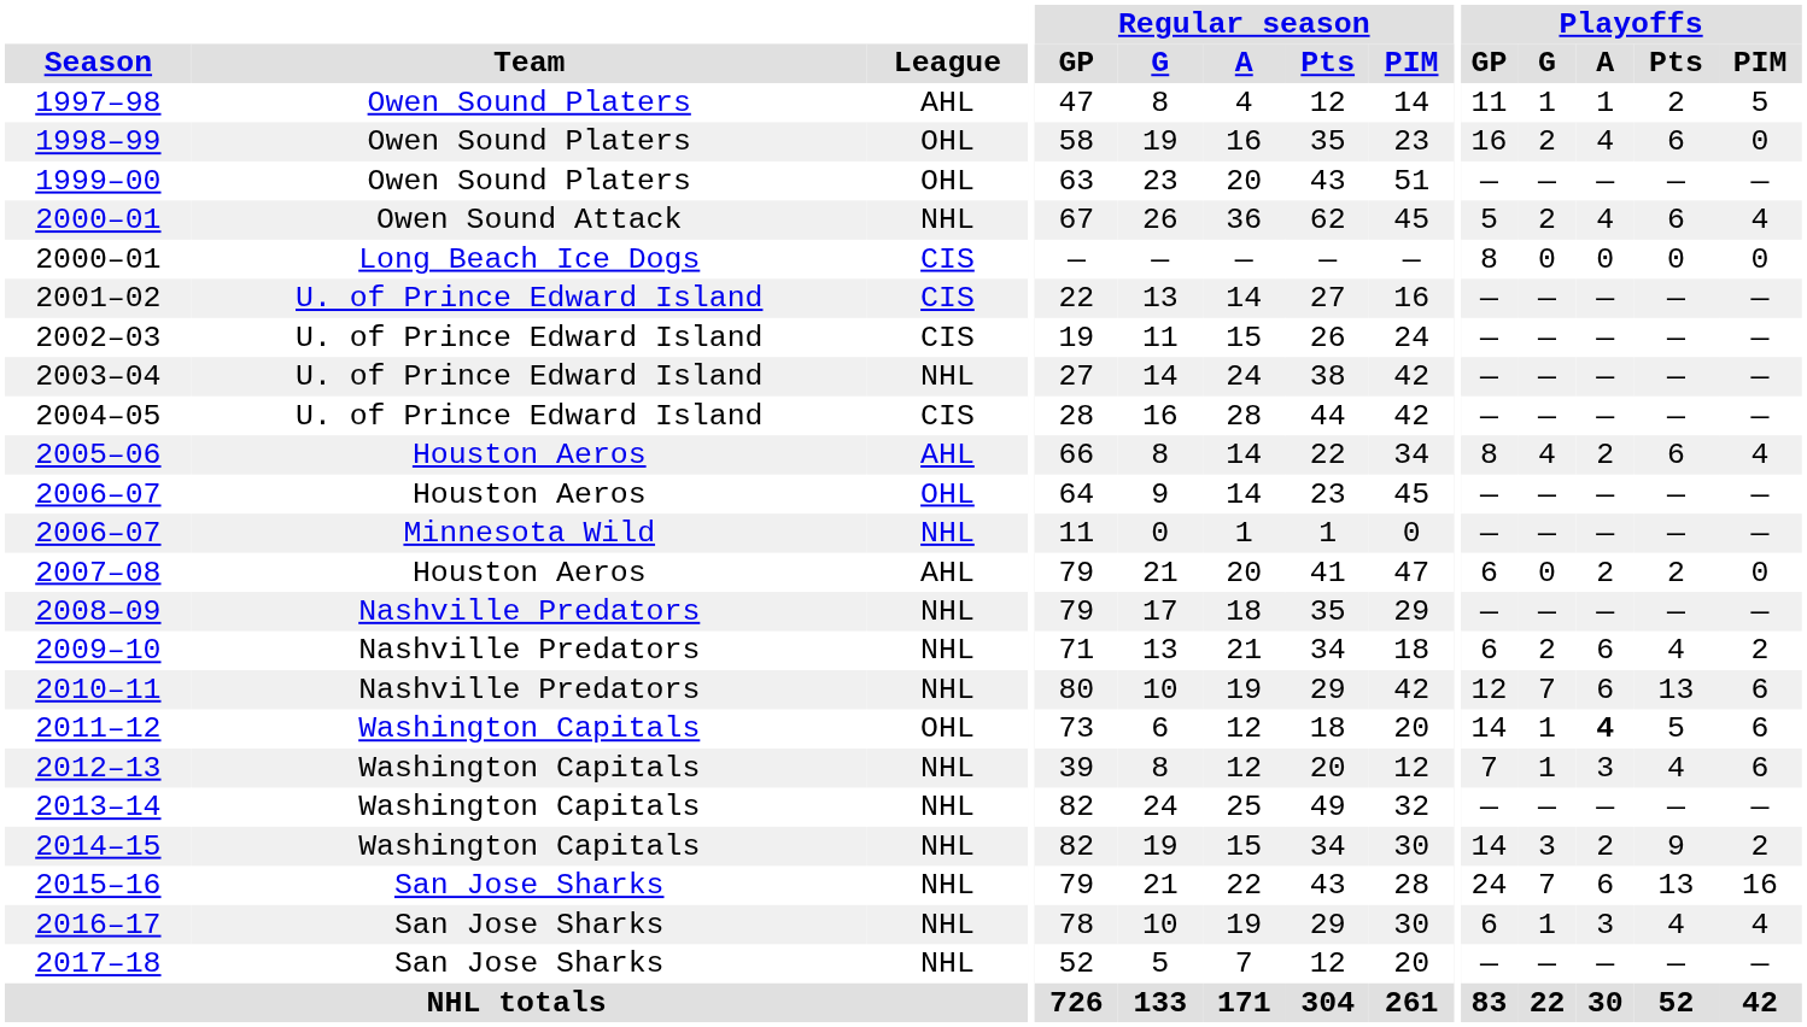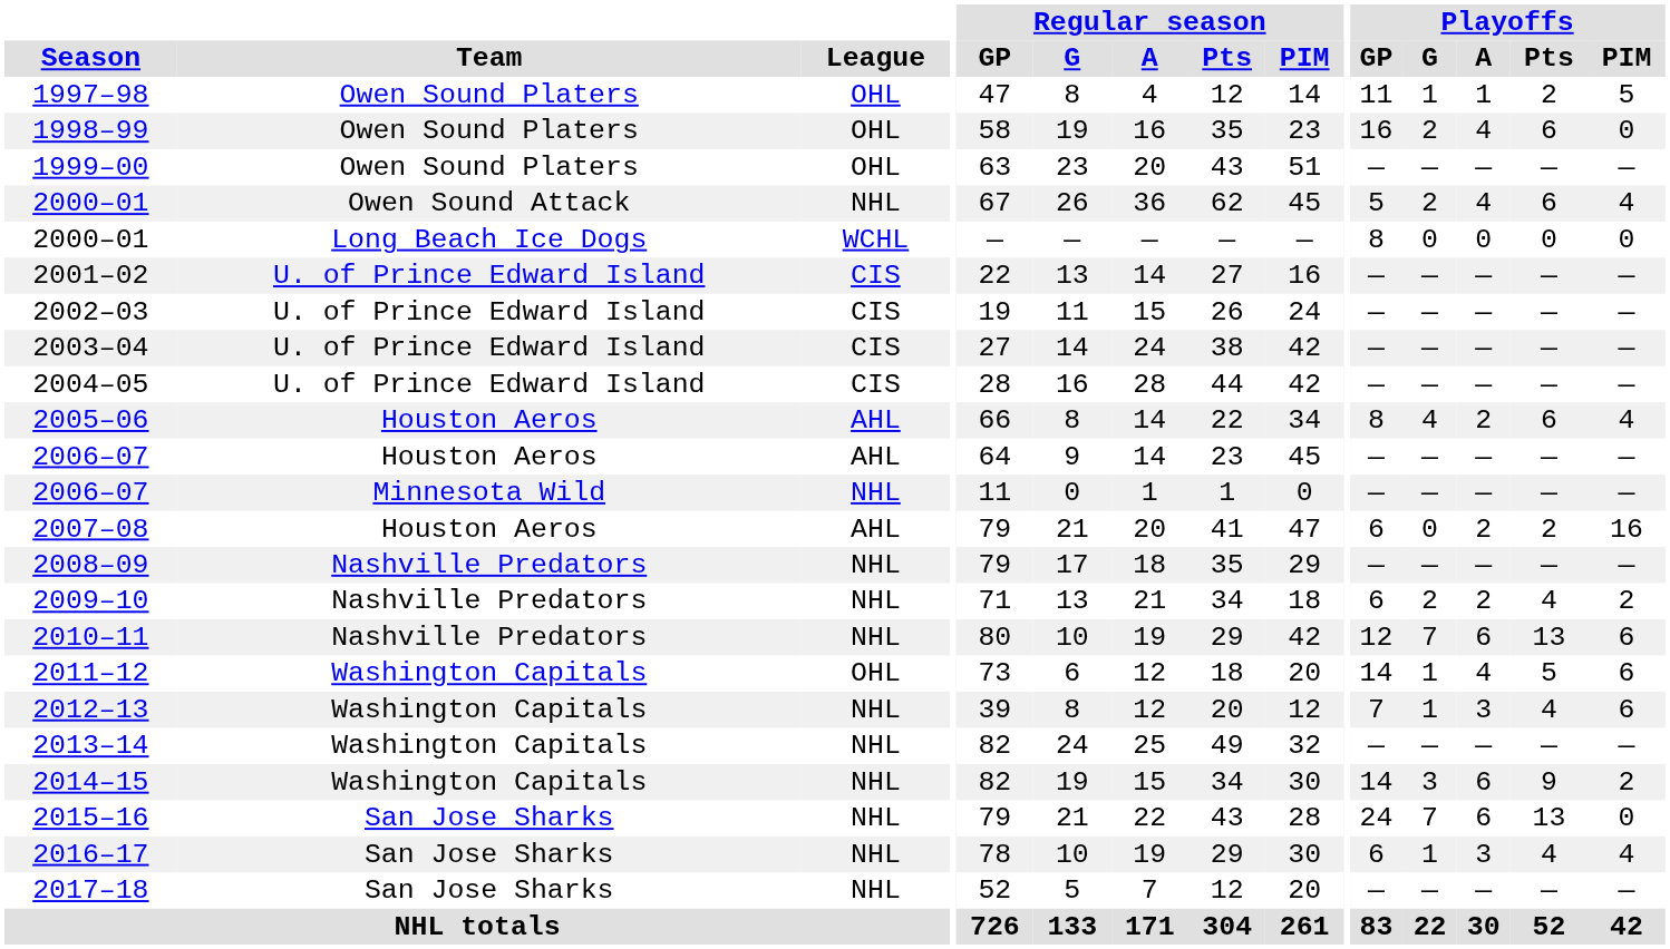1997–98 | League: AHL -> OHL
2000–01 / Long Beach Ice Dogs | League: CIS -> WCHL
2003–04 | League: NHL -> CIS
2006–07 / Houston Aeros | League: OHL -> AHL
2007–08 | Playoffs / PIM: 0 -> 16
2009–10 | Playoffs / A: 6 -> 2
2011–12 | Playoffs / A: bold -> normal
2014–15 | Playoffs / A: 2 -> 6
2015–16 | Playoffs / PIM: 16 -> 0
